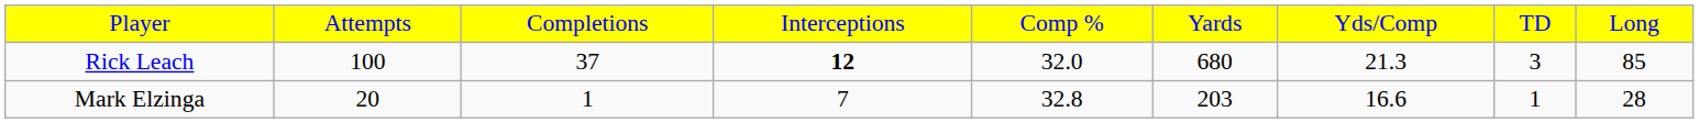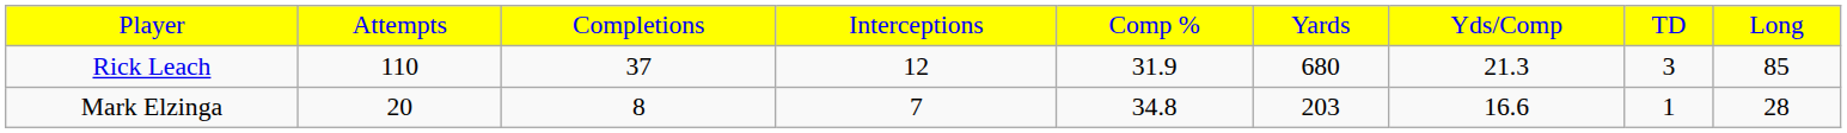Rick Leach | column 2: 100 -> 110
Rick Leach | column 4: bold -> normal
Rick Leach | column 5: 32.0 -> 31.9
Mark Elzinga | column 3: 1 -> 8
Mark Elzinga | column 5: 32.8 -> 34.8
